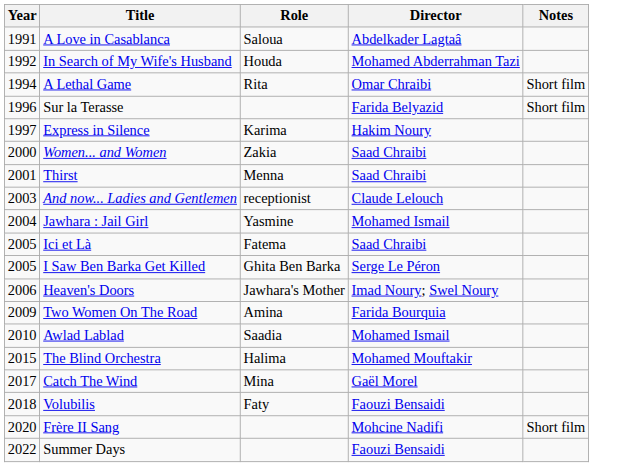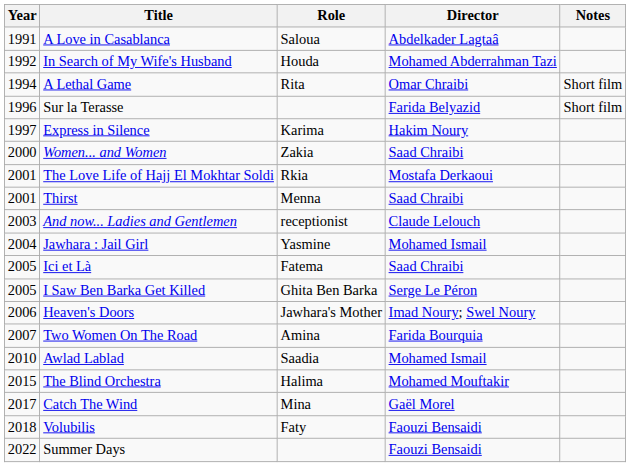+ row: 2001 | The Love Life of Hajj El Mokhtar Soldi | Rkia | Mostafa Derkaoui
Two Women On The Road | Year: 2009 -> 2007
- row: 2020 | Frère II Sang | Mohcine Nadifi | Short film
